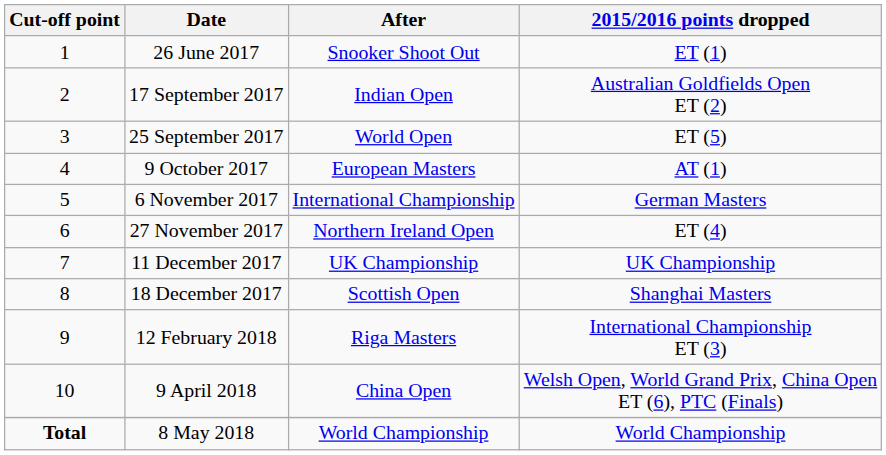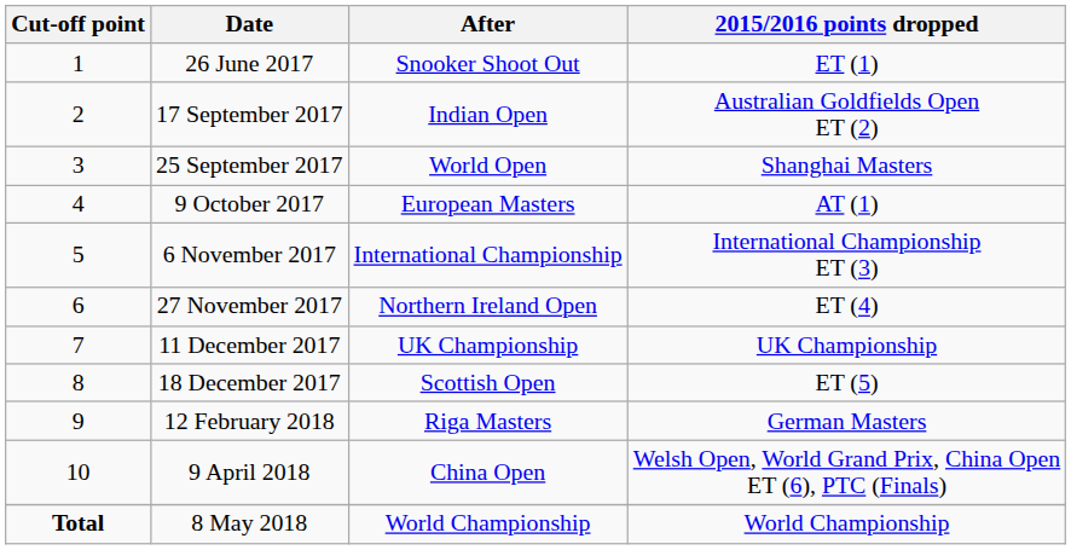25 September 2017 | 2015/2016 points dropped: ET (5) -> Shanghai Masters
6 November 2017 | 2015/2016 points dropped: German Masters -> International Championship ET (3)
18 December 2017 | 2015/2016 points dropped: Shanghai Masters -> ET (5)
12 February 2018 | 2015/2016 points dropped: International Championship ET (3) -> German Masters
